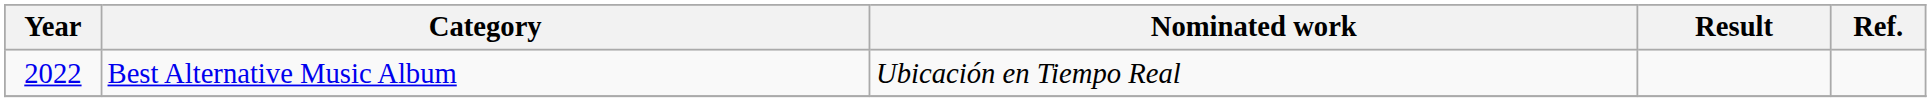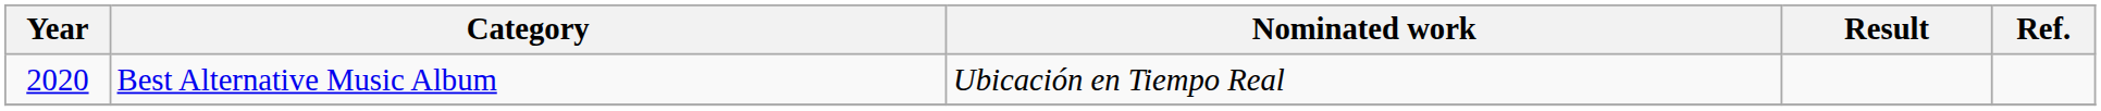Best Alternative Music Album | Year: 2022 -> 2020
